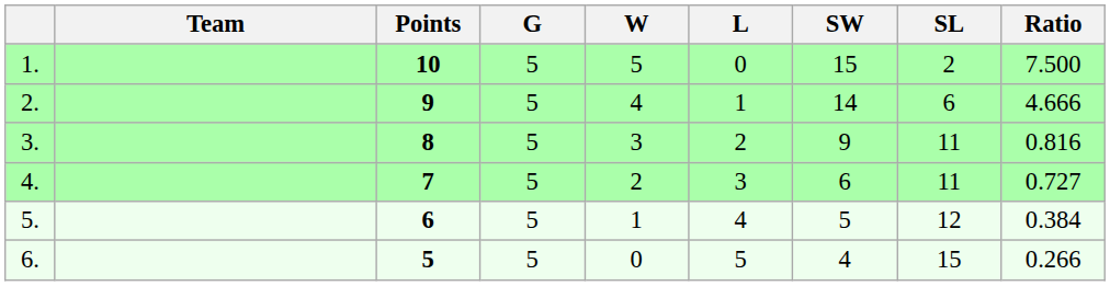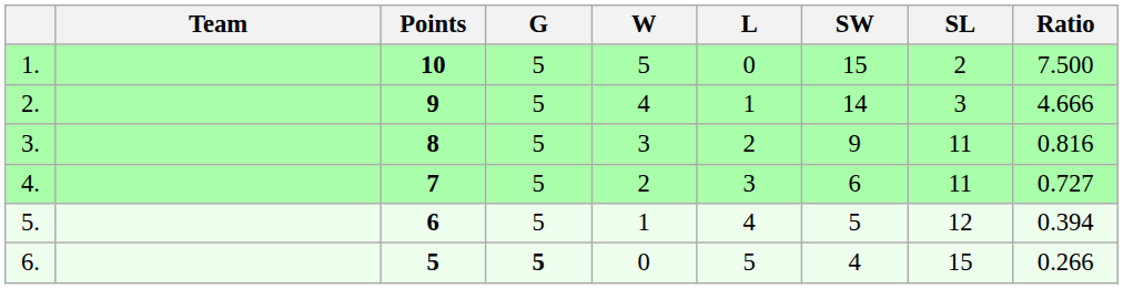2. | SL: 6 -> 3
5. | Ratio: 0.384 -> 0.394
6. | G: normal -> bold
